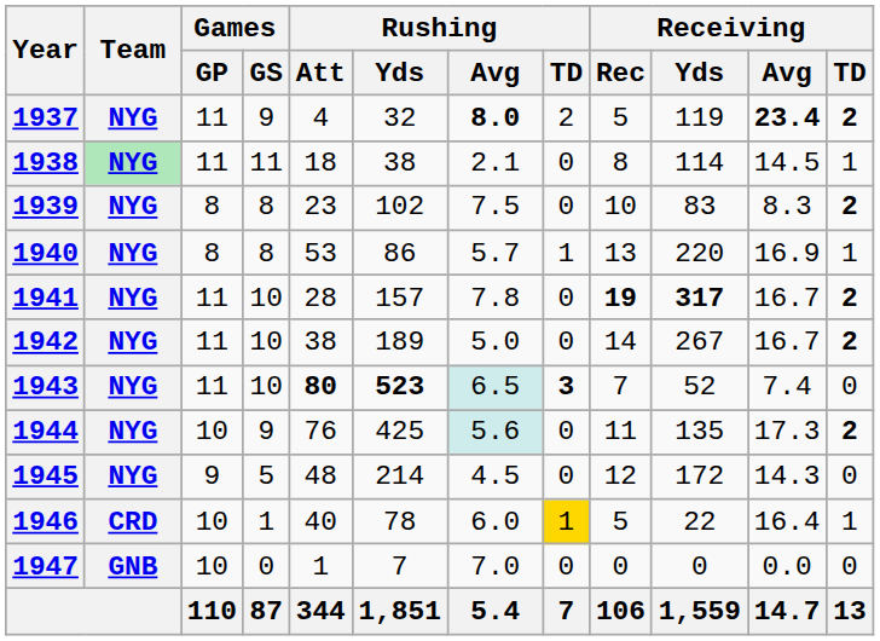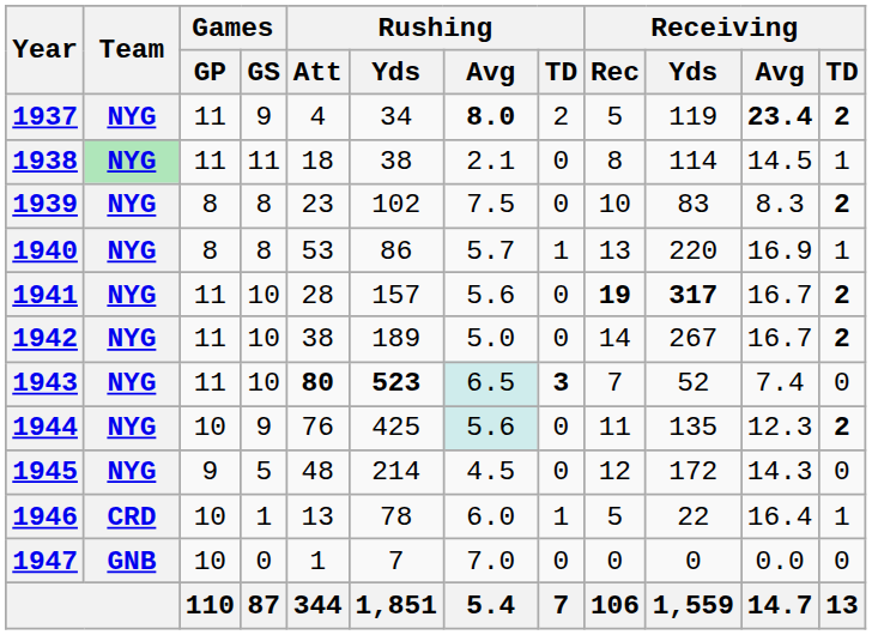1937 | Rushing / Yds: 32 -> 34
1941 | Rushing / Avg: 7.8 -> 5.6
1944 | Receiving / Avg: 17.3 -> 12.3
1946 | Rushing / Att: 40 -> 13
1946 | Rushing / TD: gold background -> no background
